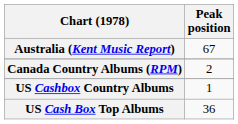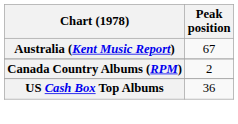- row: US Cashbox Country Albums | 1
